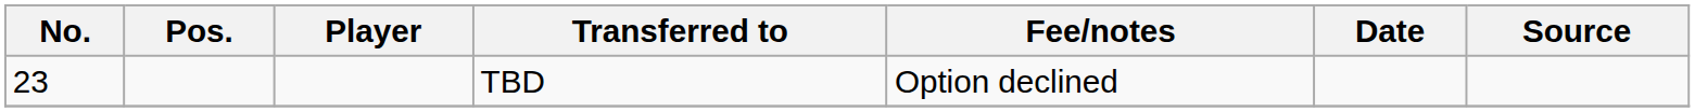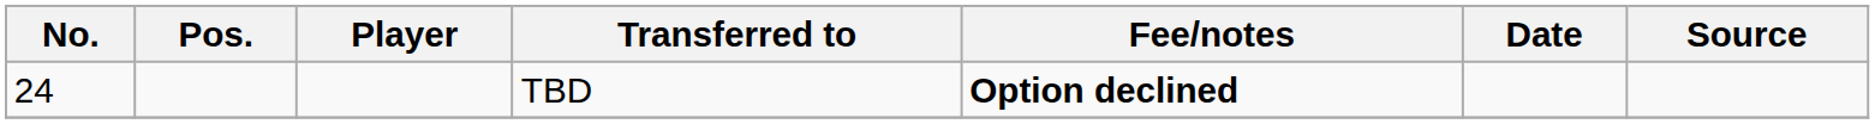TBD | No.: 23 -> 24
TBD | Fee/notes: normal -> bold
